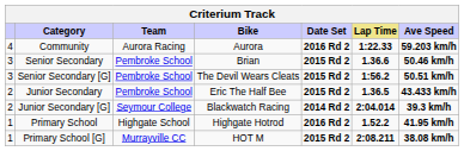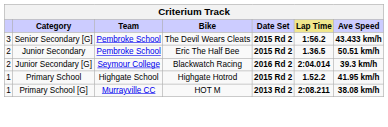- row: 4 | Community | Aurora Racing | Aurora | 2016 Rd 2 | 1:22.33 | 59.203 km/h
- row: 3 | Senior Secondary | Pembroke School | Brian | 2015 Rd 2 | 1.36.6 | 50.46 km/h
Senior Secondary [G] | Ave Speed: 50.51 km/h -> 43.433 km/h
Junior Secondary | Ave Speed: 43.433 km/h -> 50.51 km/h
Junior Secondary [G] | Date Set: 2014 Rd 2 -> 2016 Rd 2
Primary School | Date Set: 2016 Rd 2 -> 2015 Rd 2
Primary School [G] | Date Set: 2015 Rd 2 -> 2013 Rd 2
